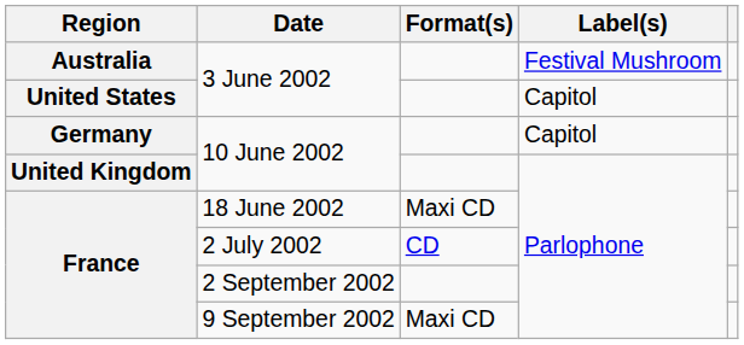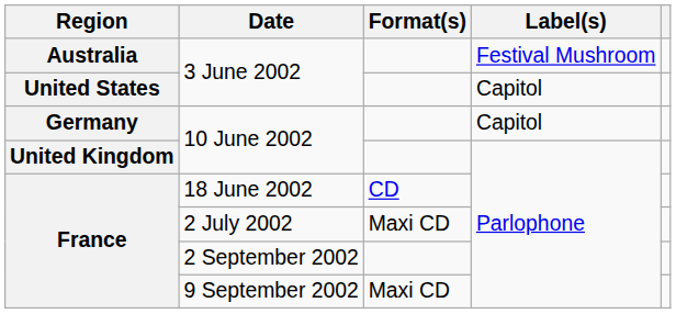18 June 2002 | Format(s): Maxi CD -> CD
2 July 2002 | Format(s): CD -> Maxi CD
